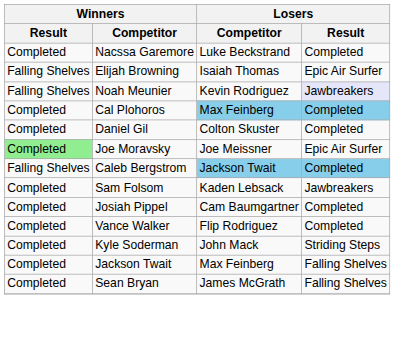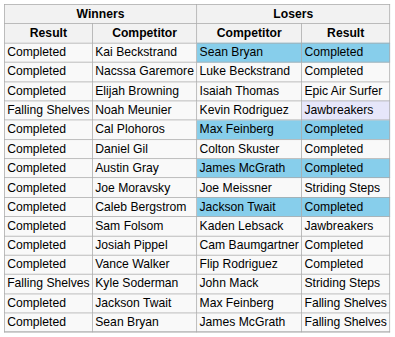+ row: Completed | Kai Beckstrand | Sean Bryan | Completed
Elijah Browning | Winners / Result: Falling Shelves -> Completed
+ row: Completed | Austin Gray | James McGrath | Completed
Joe Moravsky | Winners / Result: lightgreen background -> no background
Joe Moravsky | Losers / Result: Epic Air Surfer -> Striding Steps
Caleb Bergstrom | Winners / Result: Falling Shelves -> Completed
Kyle Soderman | Winners / Result: Completed -> Falling Shelves
